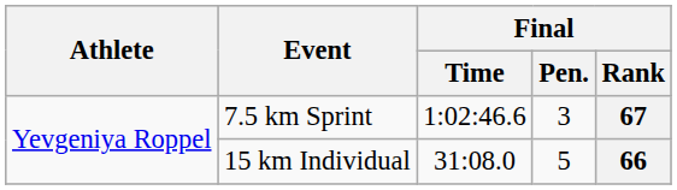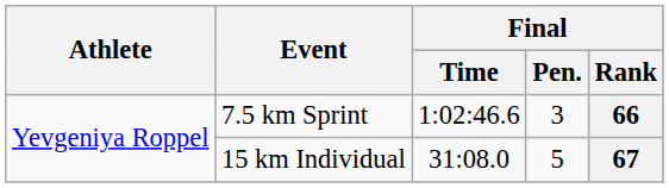7.5 km Sprint | Final / Rank: 67 -> 66
15 km Individual | Final / Rank: 66 -> 67
